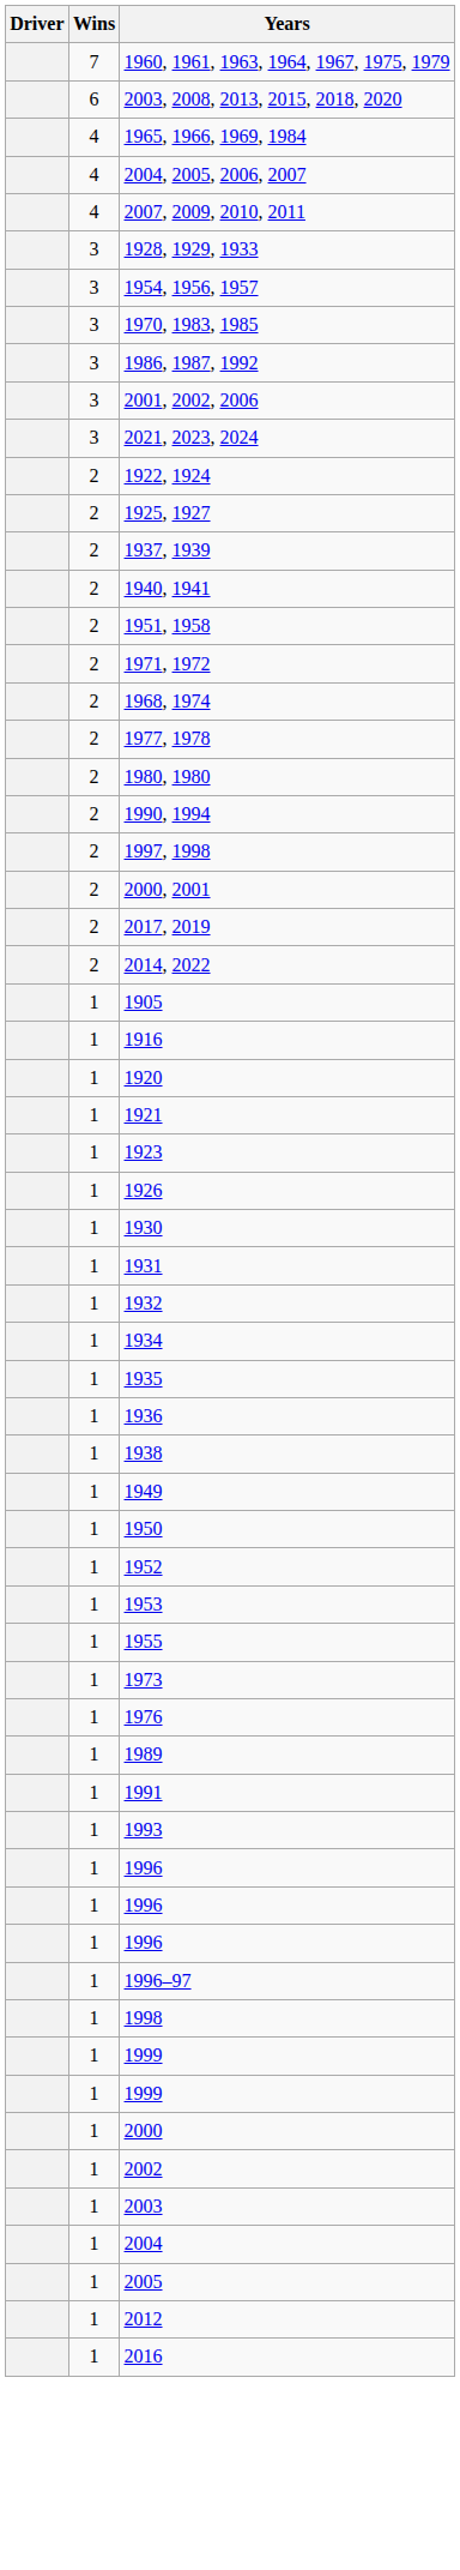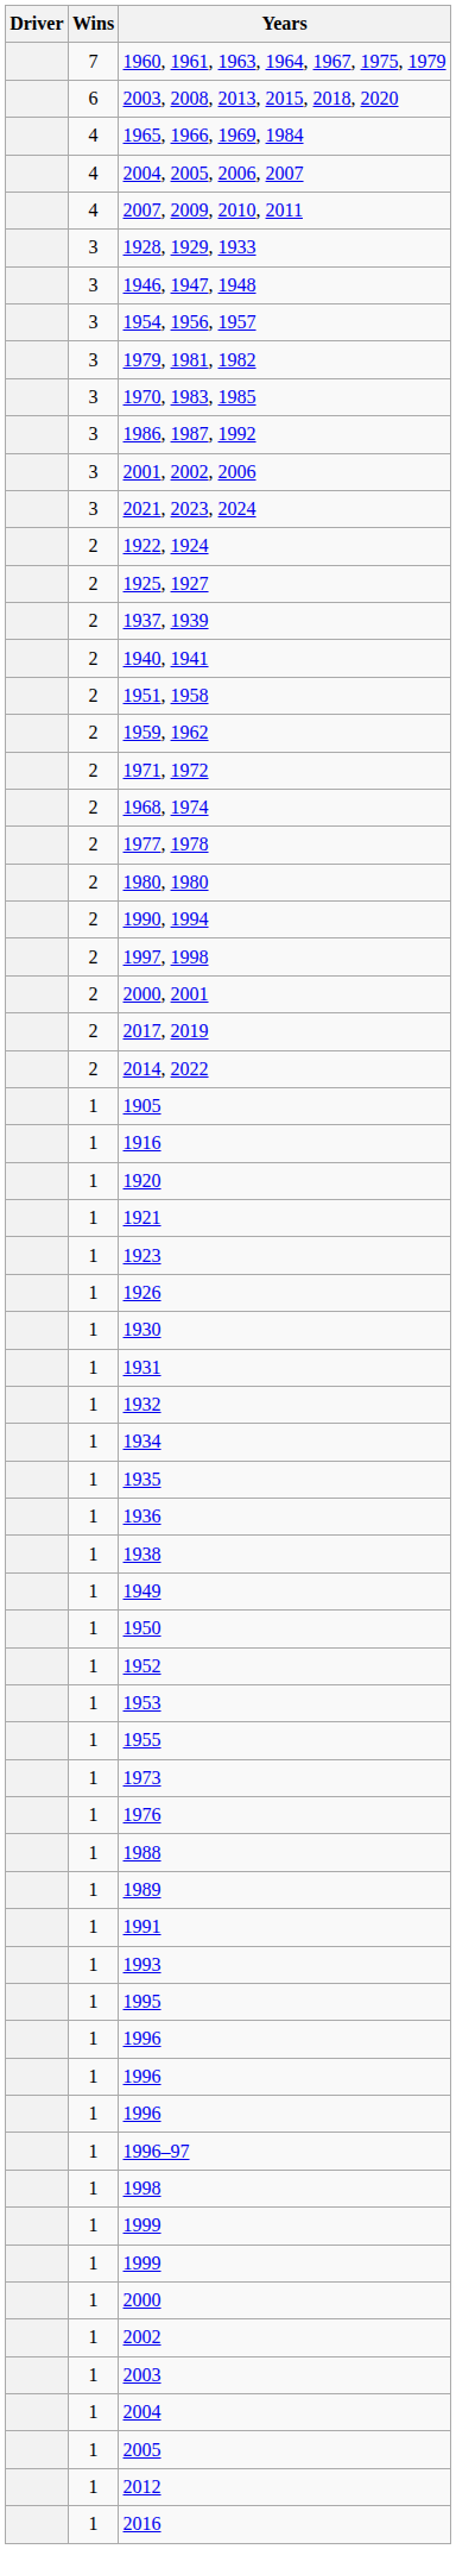+ row: 3 | 1946, 1947, 1948
+ row: 3 | 1979, 1981, 1982
+ row: 2 | 1959, 1962
+ row: 1 | 1988
+ row: 1 | 1995
